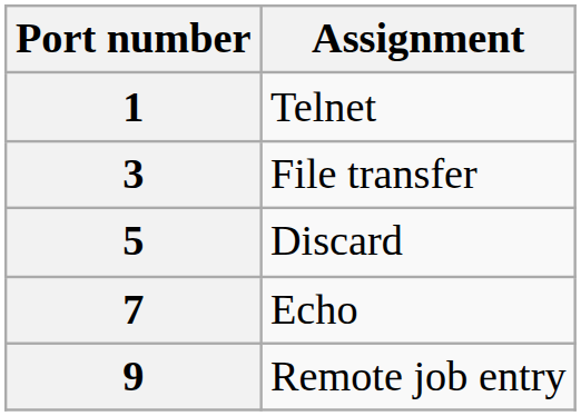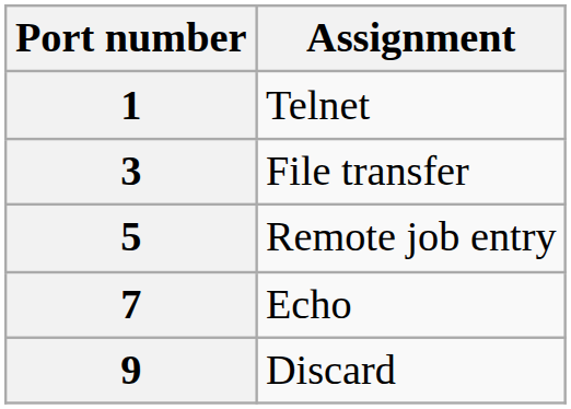5 | Assignment: Discard -> Remote job entry
9 | Assignment: Remote job entry -> Discard
